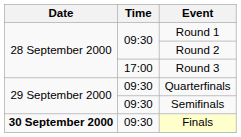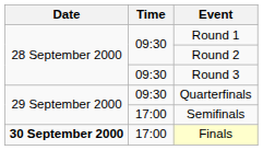Round 3 | Time: 17:00 -> 09:30
Semifinals | Time: 09:30 -> 17:00
Finals | Time: 09:30 -> 17:00
